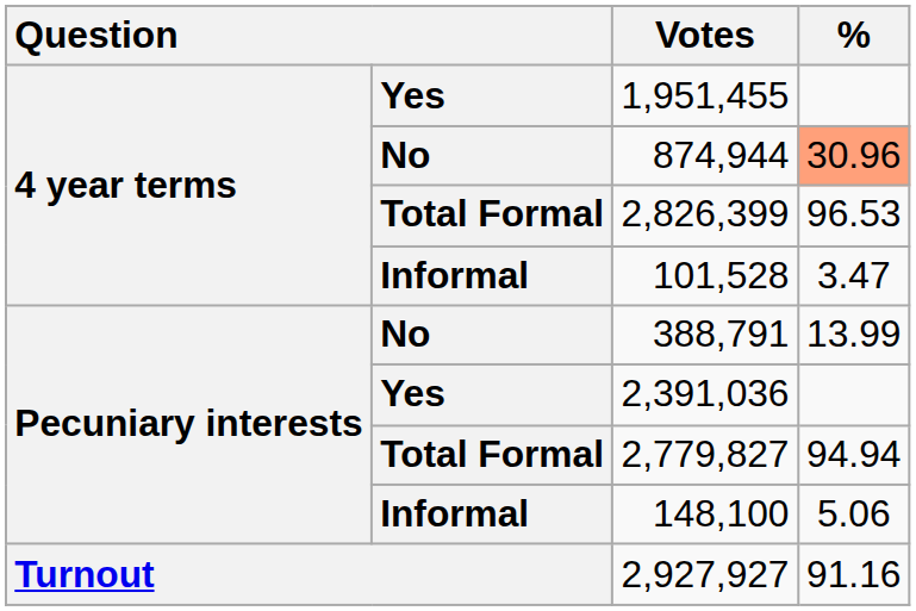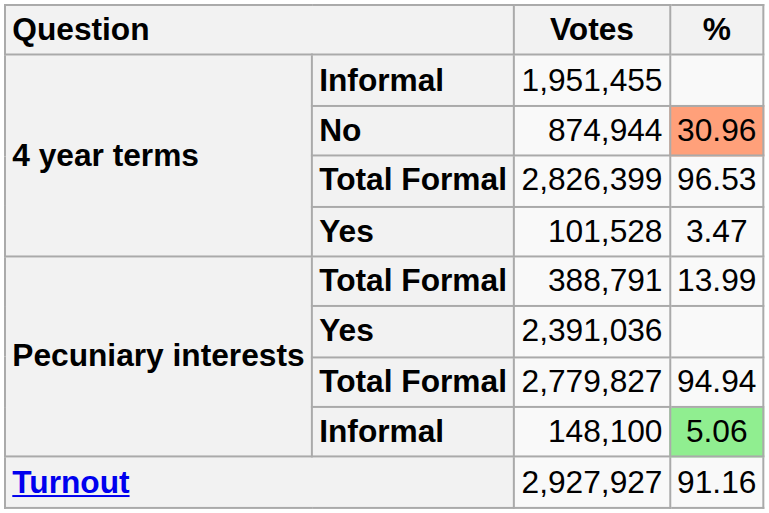1,951,455 | column 2: Yes -> Informal
101,528 | column 2: Informal -> Yes
388,791 | column 2: No -> Total Formal
148,100 | %: no background -> lightgreen background
